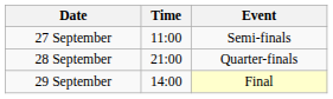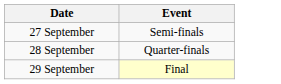- column: Time | 11:00 | 21:00 | 14:00
